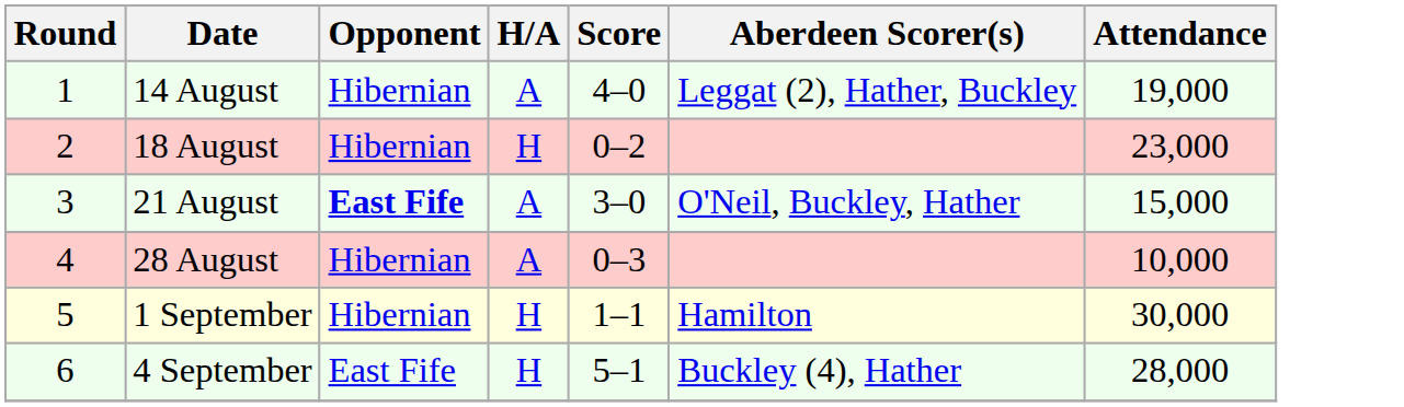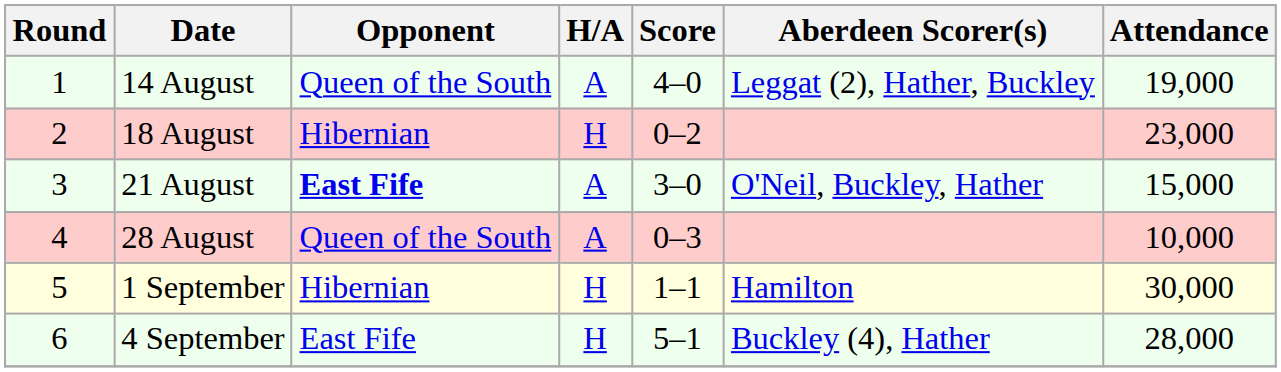14 August | Opponent: Hibernian -> Queen of the South
28 August | Opponent: Hibernian -> Queen of the South
